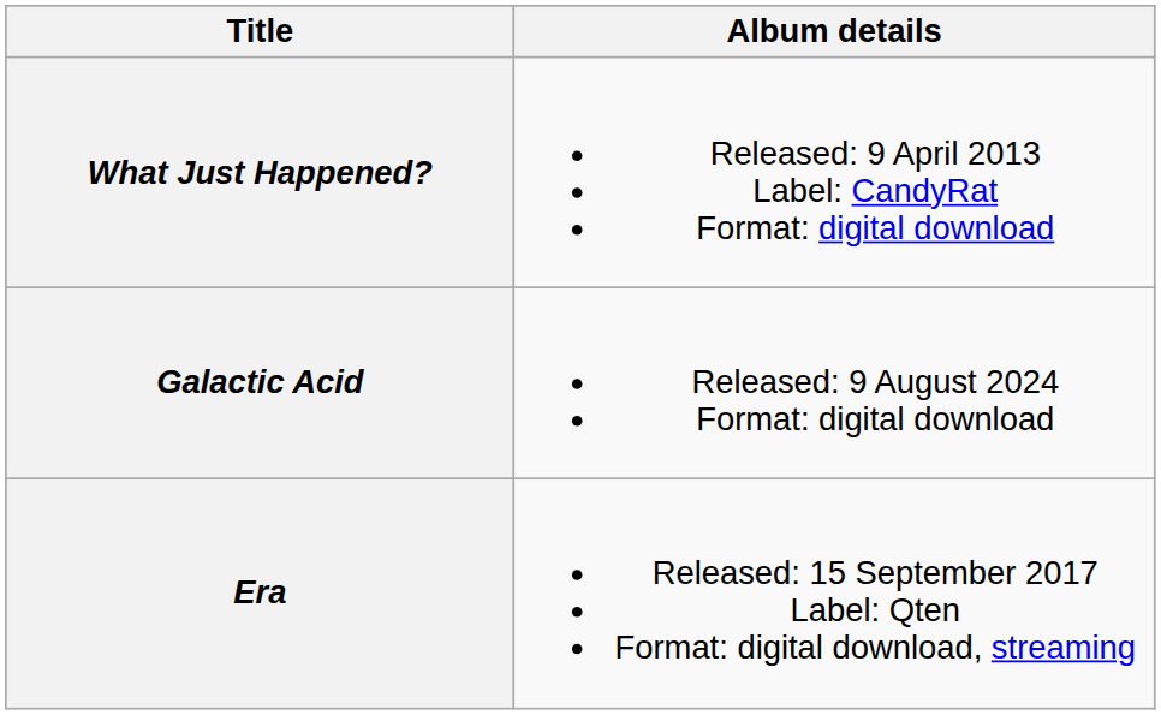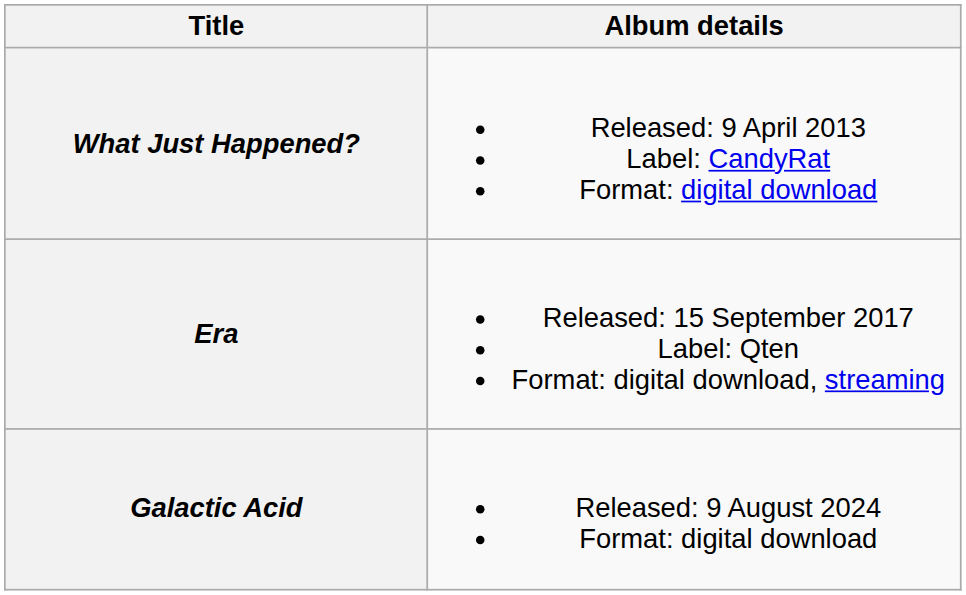rows swapped: Era <-> Galactic Acid
